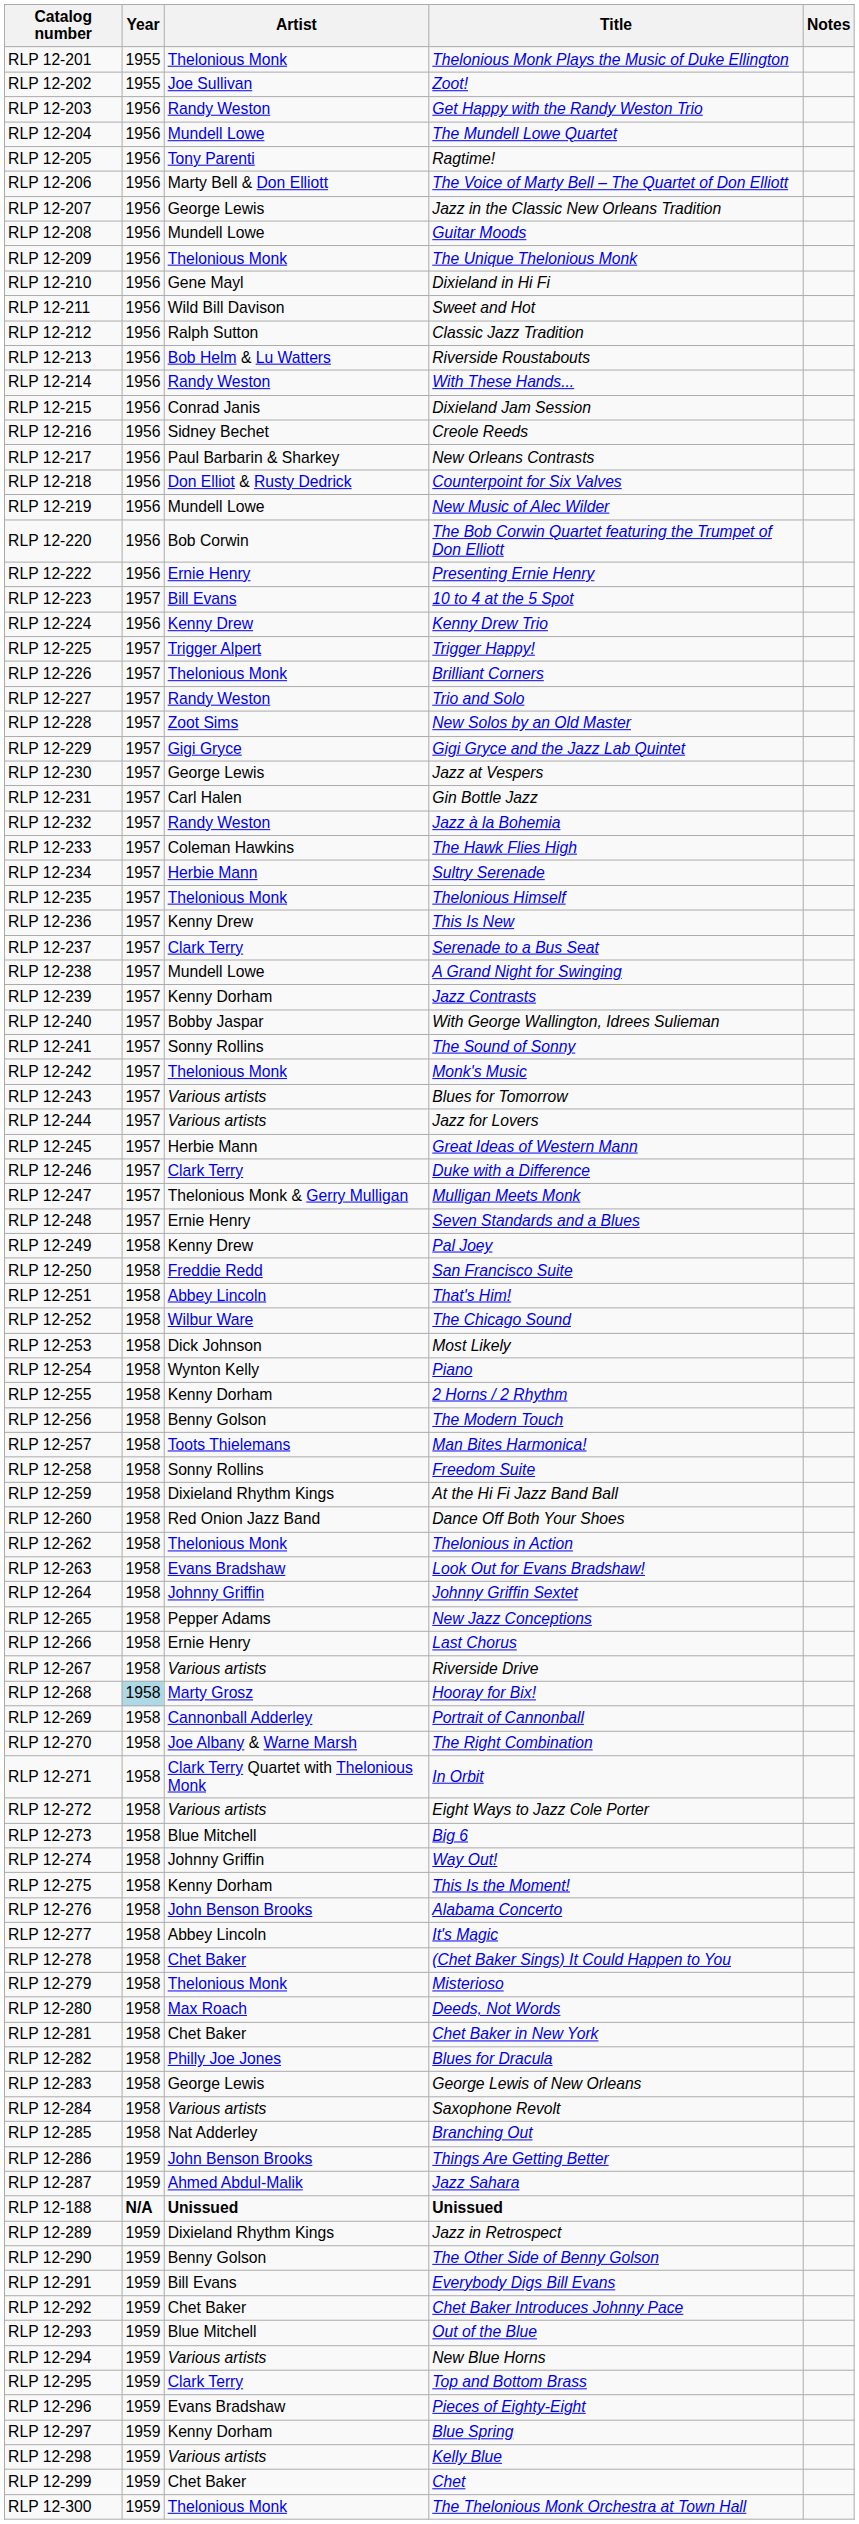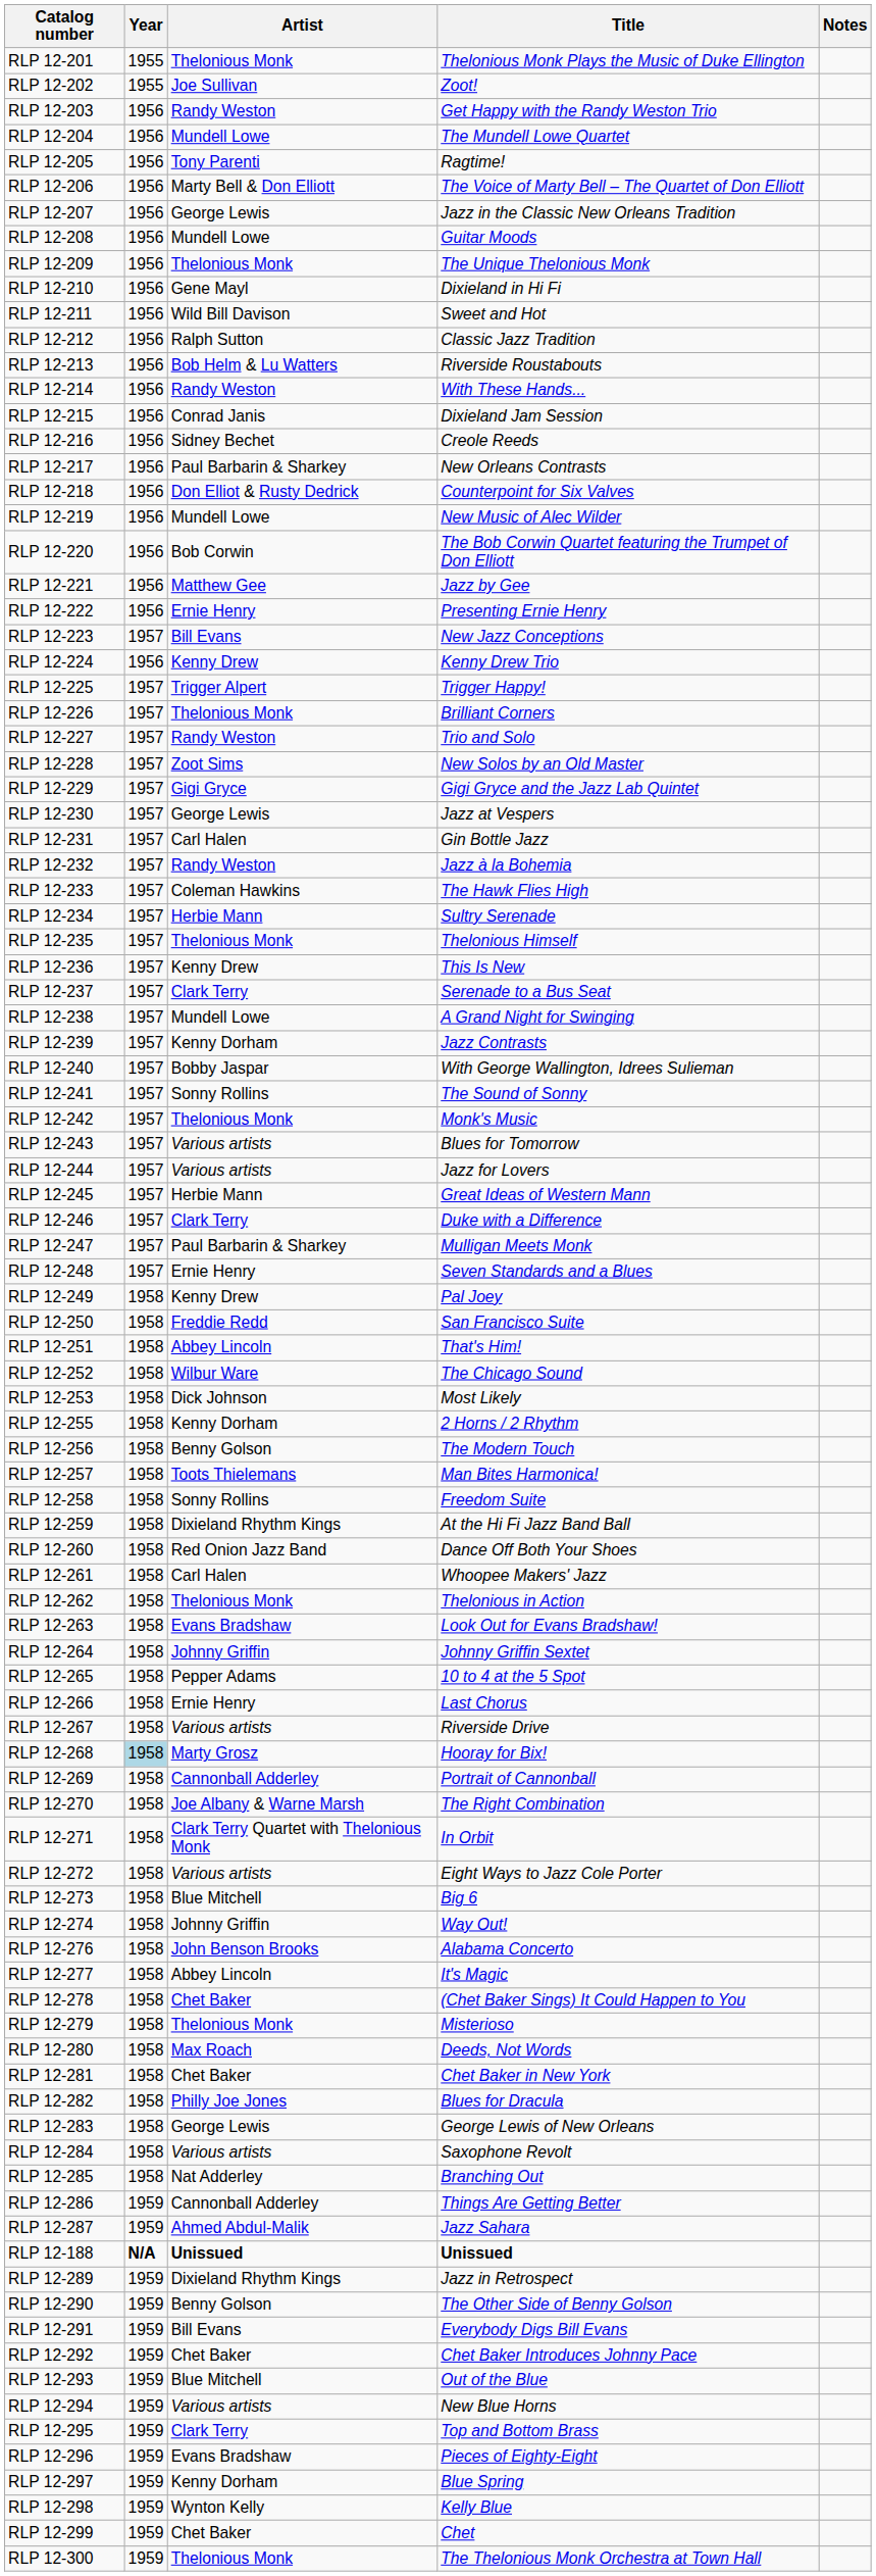+ row: RLP 12-221 | 1956 | Matthew Gee | Jazz by Gee
RLP 12-223 | Title: 10 to 4 at the 5 Spot -> New Jazz Conceptions
RLP 12-247 | Artist: Thelonious Monk & Gerry Mulligan -> Paul Barbarin & Sharkey
- row: RLP 12-254 | 1958 | Wynton Kelly | Piano
+ row: RLP 12-261 | 1958 | Carl Halen | Whoopee Makers' Jazz
RLP 12-265 | Title: New Jazz Conceptions -> 10 to 4 at the 5 Spot
- row: RLP 12-275 | 1958 | Kenny Dorham | This Is the Moment!
RLP 12-286 | Artist: John Benson Brooks -> Cannonball Adderley
RLP 12-298 | Artist: Various artists -> Wynton Kelly
